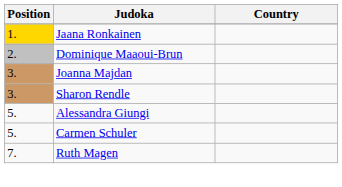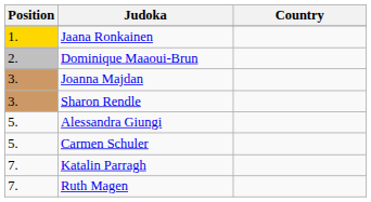+ row: 7. | Katalin Parragh
